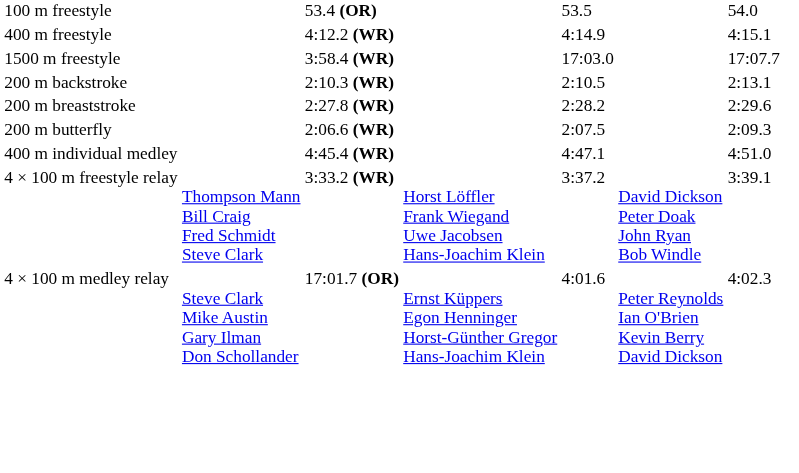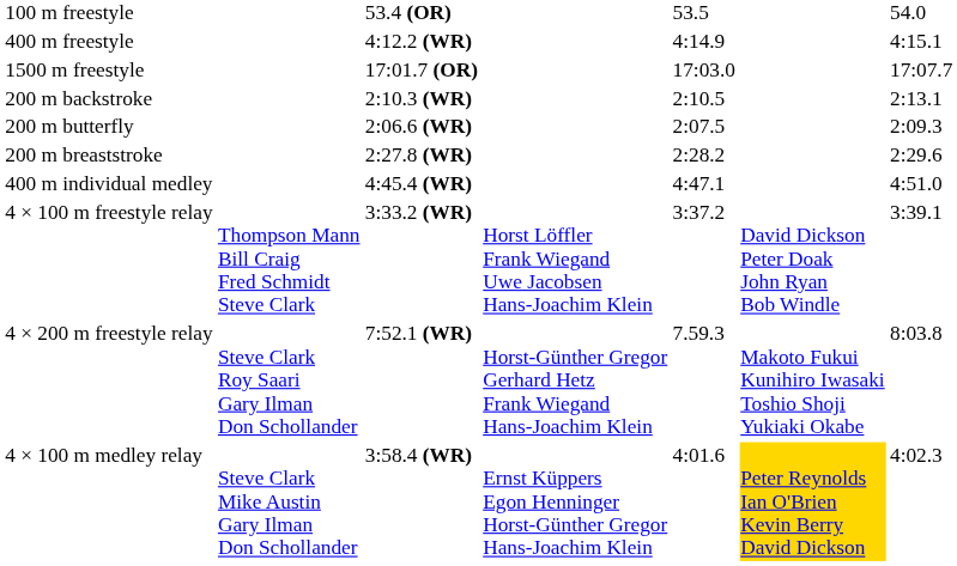1500 m freestyle | column 3: 3:58.4 (WR) -> 17:01.7 (OR)
rows swapped: 200 m breaststroke <-> 200 m butterfly
+ row: 4 × 200 m freestyle relay | Steve Clark Roy Saari Gary Ilman Don Schollander | 7:52.1 (WR) | Horst-Günther Gregor Gerhard Hetz Frank Wiegand Hans-Joachim Klein | 7.59.3 | Makoto Fukui Kunihiro Iwasaki Toshio Shoji Yukiaki Okabe | 8:03.8
4 × 100 m medley relay | column 3: 17:01.7 (OR) -> 3:58.4 (WR)
4 × 100 m medley relay | column 6: no background -> gold background
